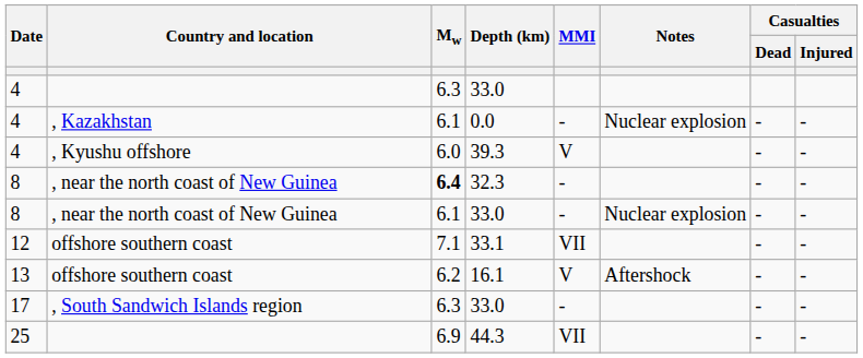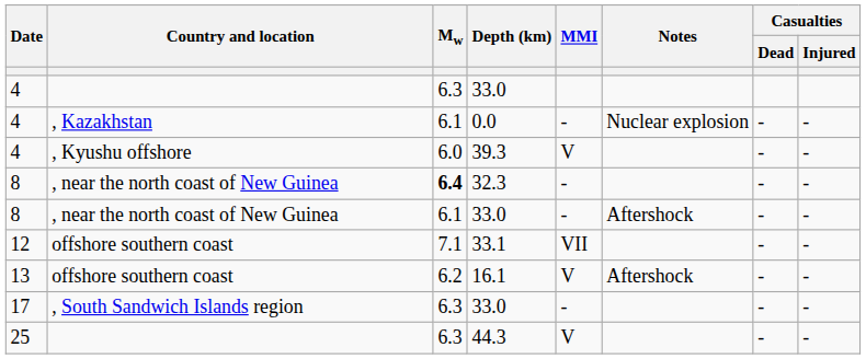8 / 33.0 | Notes: Nuclear explosion -> Aftershock
44.3 | Mw: 6.9 -> 6.3
44.3 | MMI: VII -> V
